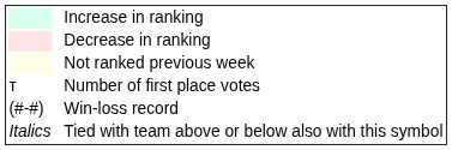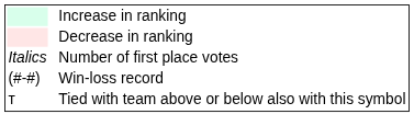- row: Not ranked previous week
Number of first place votes | column 1: т -> Italics
Tied with team above or below also with this symbol | column 1: Italics -> т
